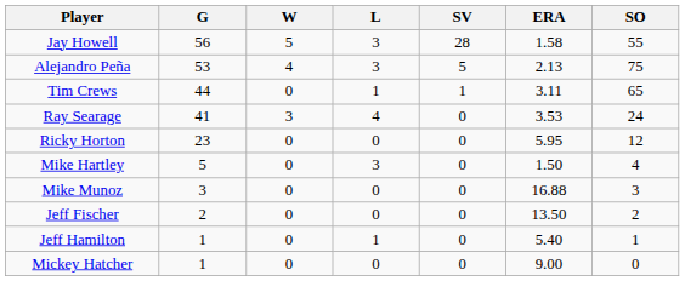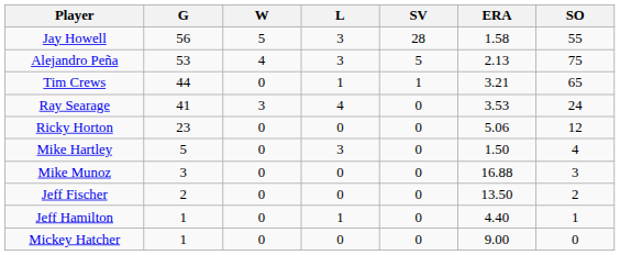Tim Crews | ERA: 3.11 -> 3.21
Ricky Horton | ERA: 5.95 -> 5.06
Jeff Hamilton | ERA: 5.40 -> 4.40
